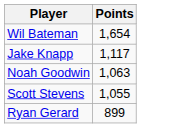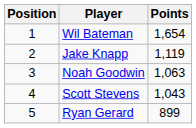+ column: Position | 1 | 2 | 3 | 4 | 5
Jake Knapp | Points: 1,117 -> 1,119
Scott Stevens | Points: 1,055 -> 1,043
